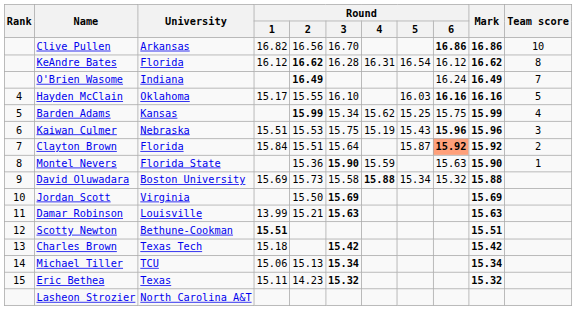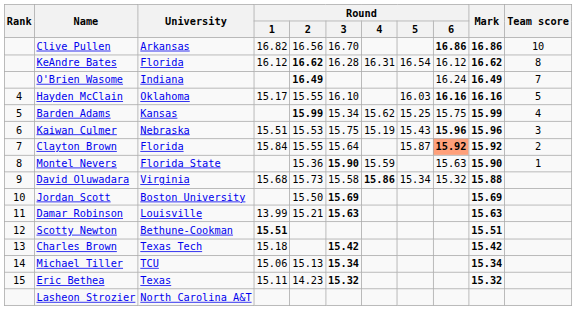Clayton Brown | Round / 2: 15.51 -> 15.55
David Oluwadara | University: Boston University -> Virginia
David Oluwadara | Round / 1: 15.69 -> 15.68
David Oluwadara | Round / 4: 15.88 -> 15.86
Jordan Scott | University: Virginia -> Boston University
